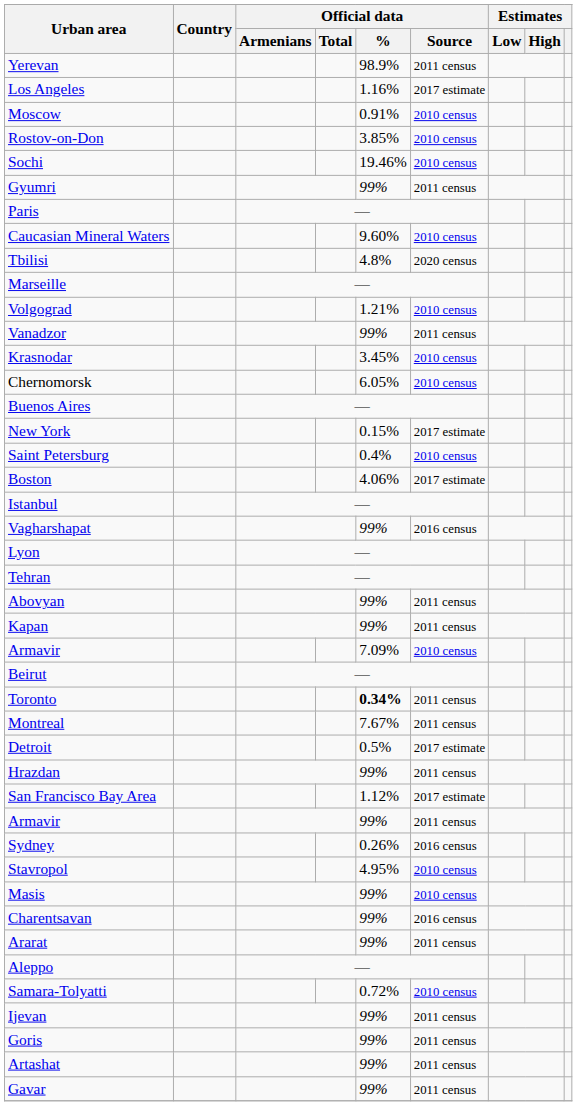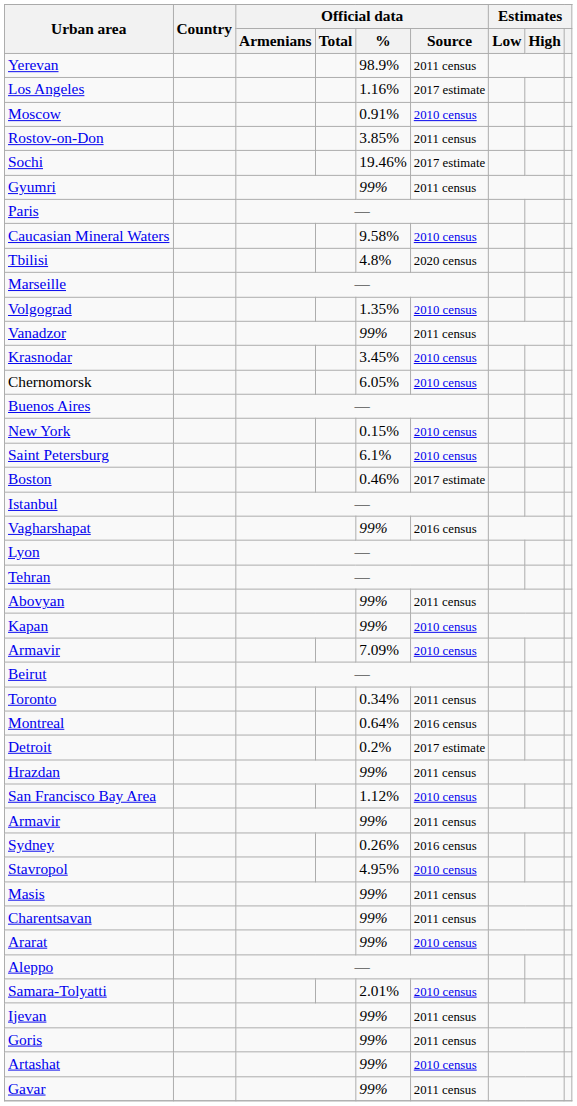Rostov-on-Don | Official data / Source: 2010 census -> 2011 census
Sochi | Official data / Source: 2010 census -> 2017 estimate
Caucasian Mineral Waters | Official data / %: 9.60% -> 9.58%
Volgograd | Official data / %: 1.21% -> 1.35%
New York | Official data / Source: 2017 estimate -> 2010 census
Saint Petersburg | Official data / %: 0.4% -> 6.1%
Boston | Official data / %: 4.06% -> 0.46%
Kapan | Official data / Source: 2011 census -> 2010 census
Toronto | Official data / %: bold -> normal
Montreal | Official data / %: 7.67% -> 0.64%
Montreal | Official data / Source: 2011 census -> 2016 census
Detroit | Official data / %: 0.5% -> 0.2%
San Francisco Bay Area | Official data / Source: 2017 estimate -> 2010 census
Masis | Official data / Source: 2010 census -> 2011 census
Charentsavan | Official data / Source: 2016 census -> 2011 census
Ararat | Official data / Source: 2011 census -> 2010 census
Samara-Tolyatti | Official data / %: 0.72% -> 2.01%
Artashat | Official data / Source: 2011 census -> 2010 census
